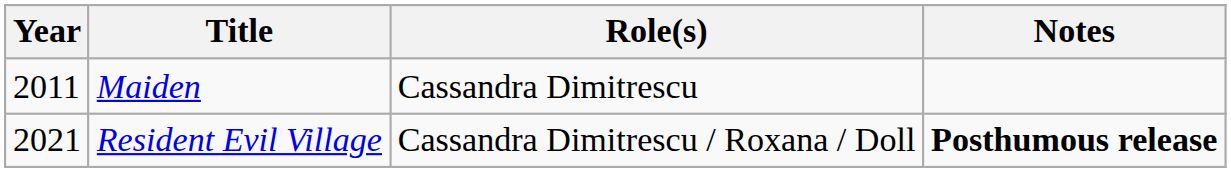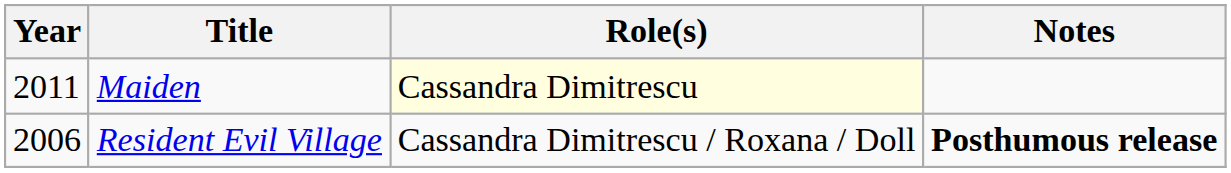Maiden | Role(s): no background -> lightyellow background
Resident Evil Village | Year: 2021 -> 2006
